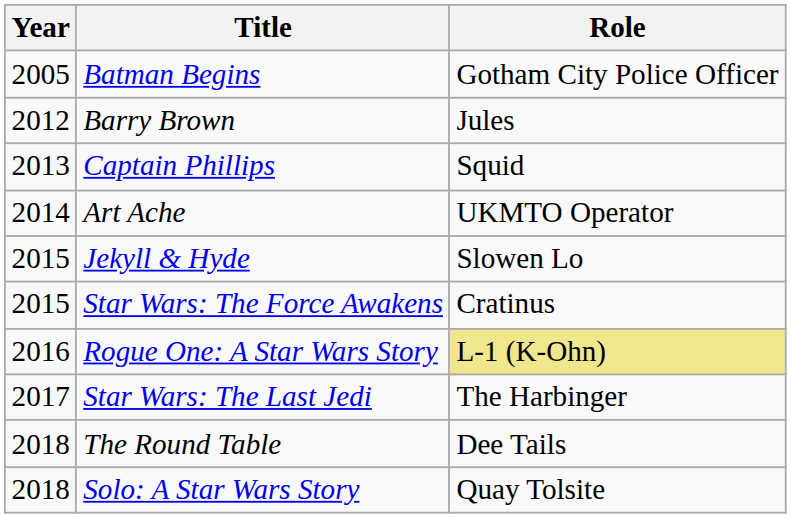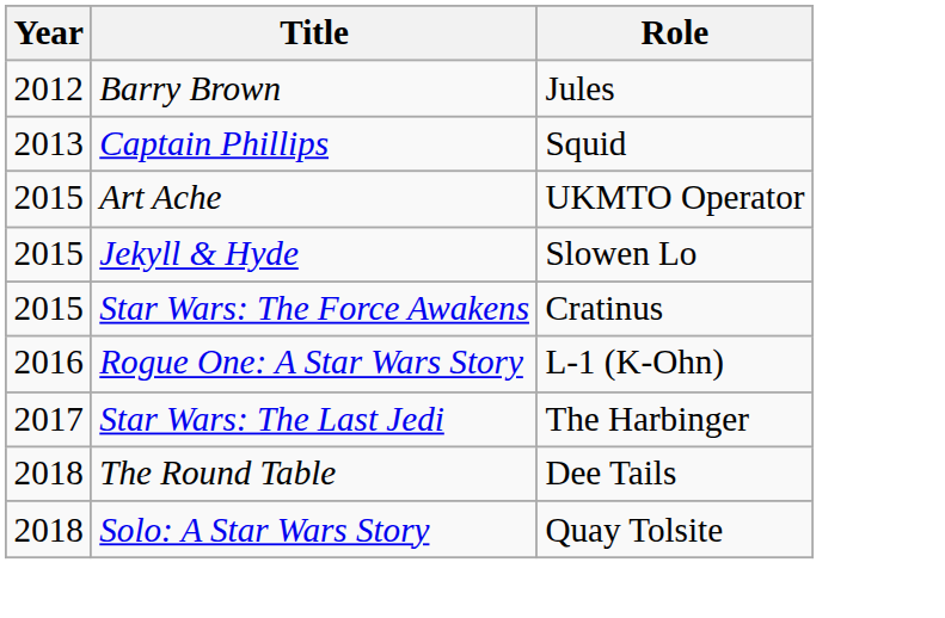- row: 2005 | Batman Begins | Gotham City Police Officer
Art Ache | Year: 2014 -> 2015
Rogue One: A Star Wars Story | Role: khaki background -> no background
